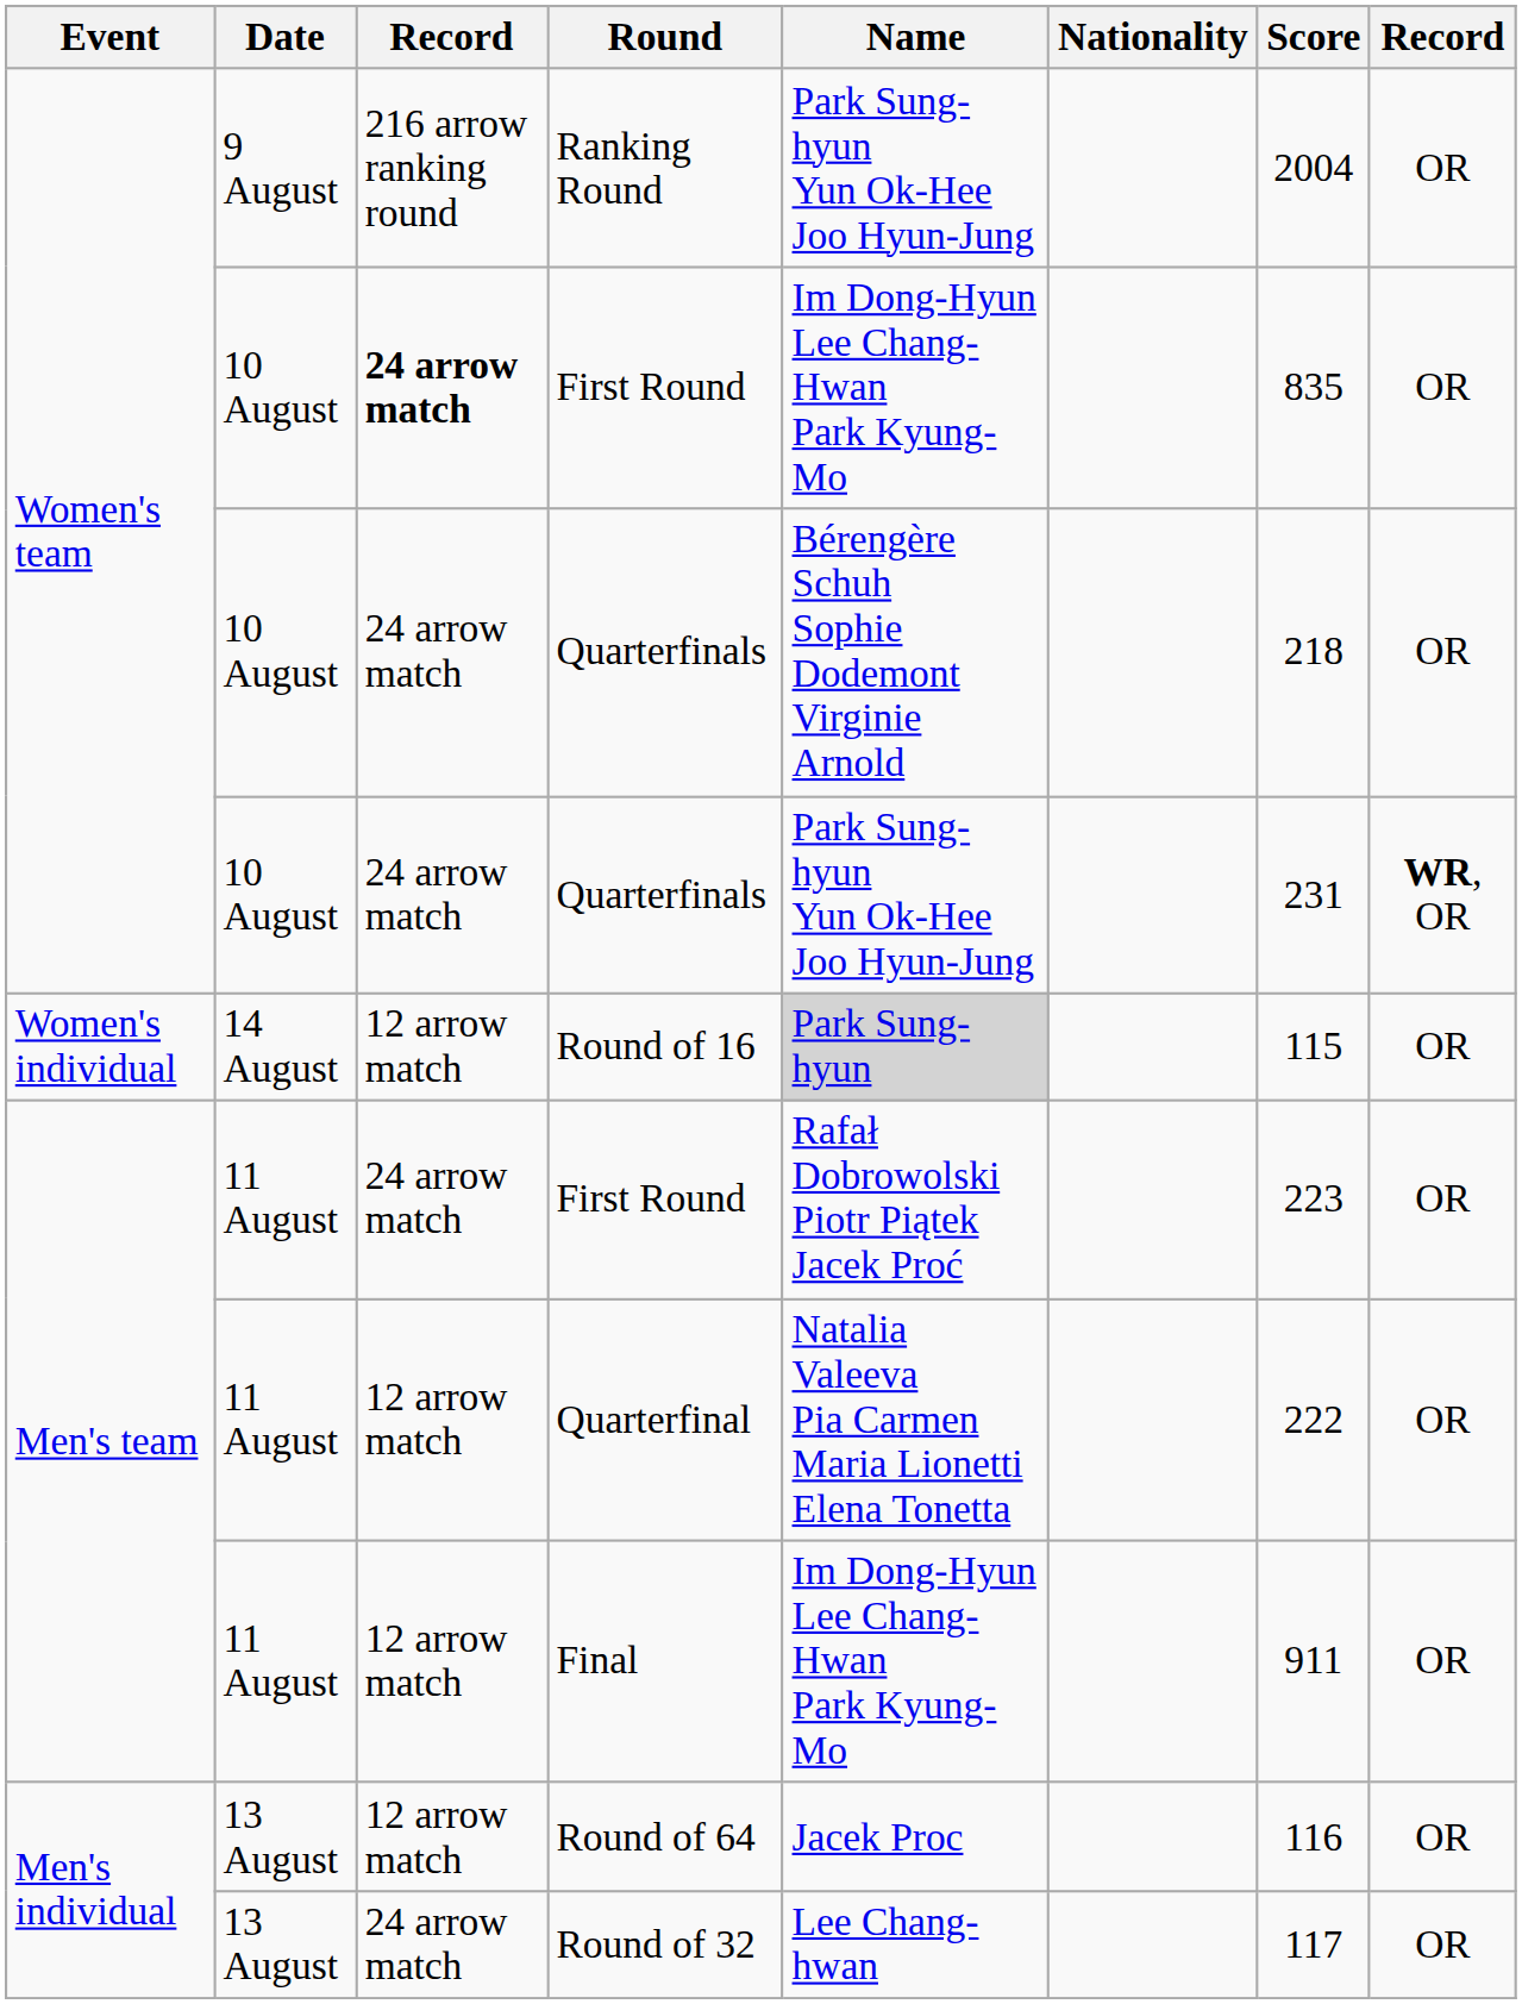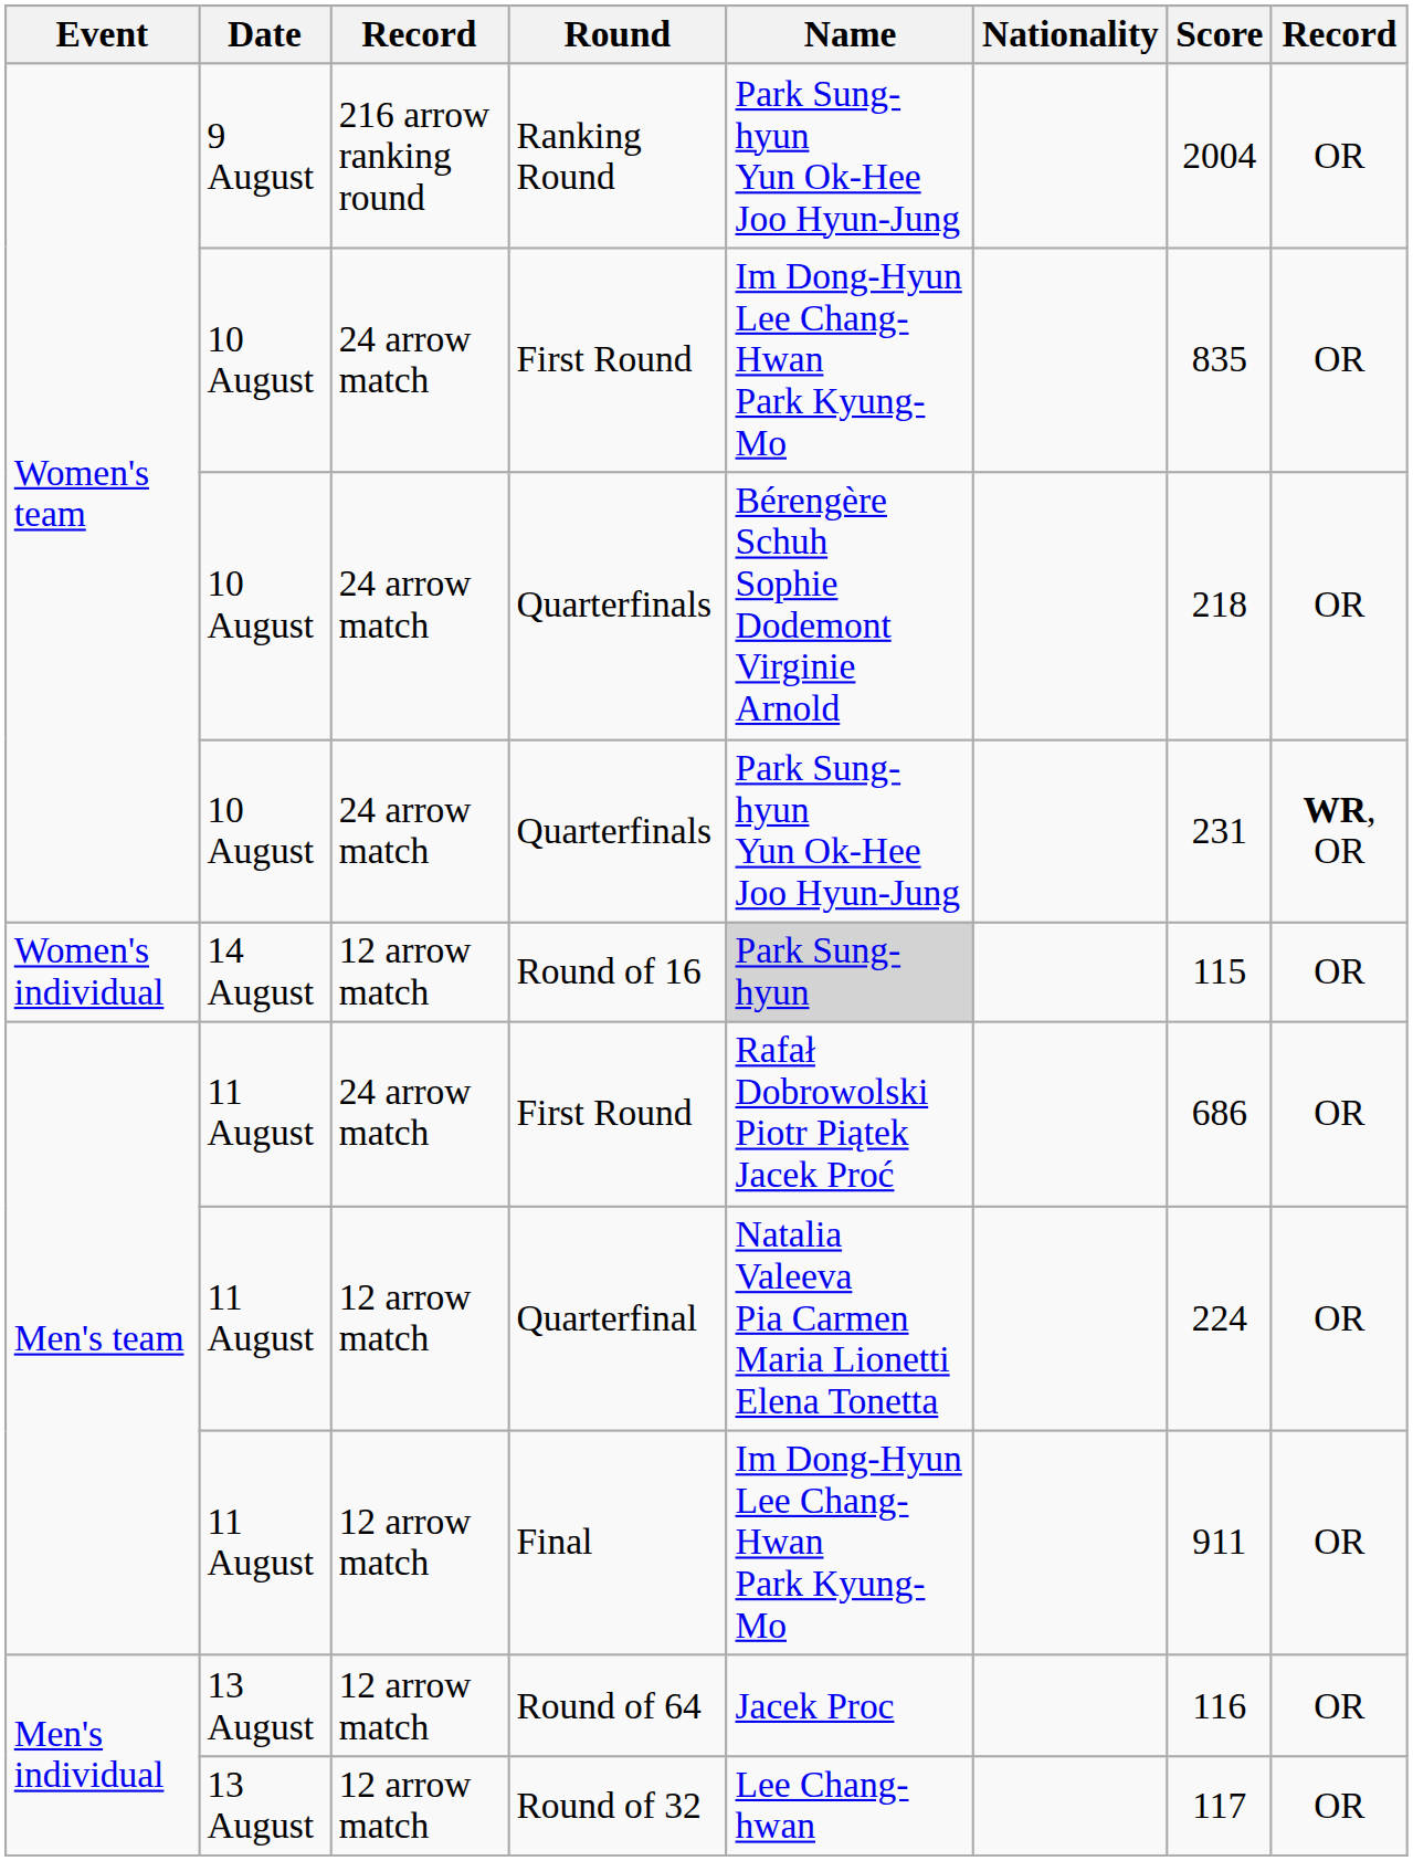10 August / First Round | column 3: bold -> normal
11 August / First Round | Score: 223 -> 686
Quarterfinal | Score: 222 -> 224
Round of 32 | column 3: 24 arrow match -> 12 arrow match
